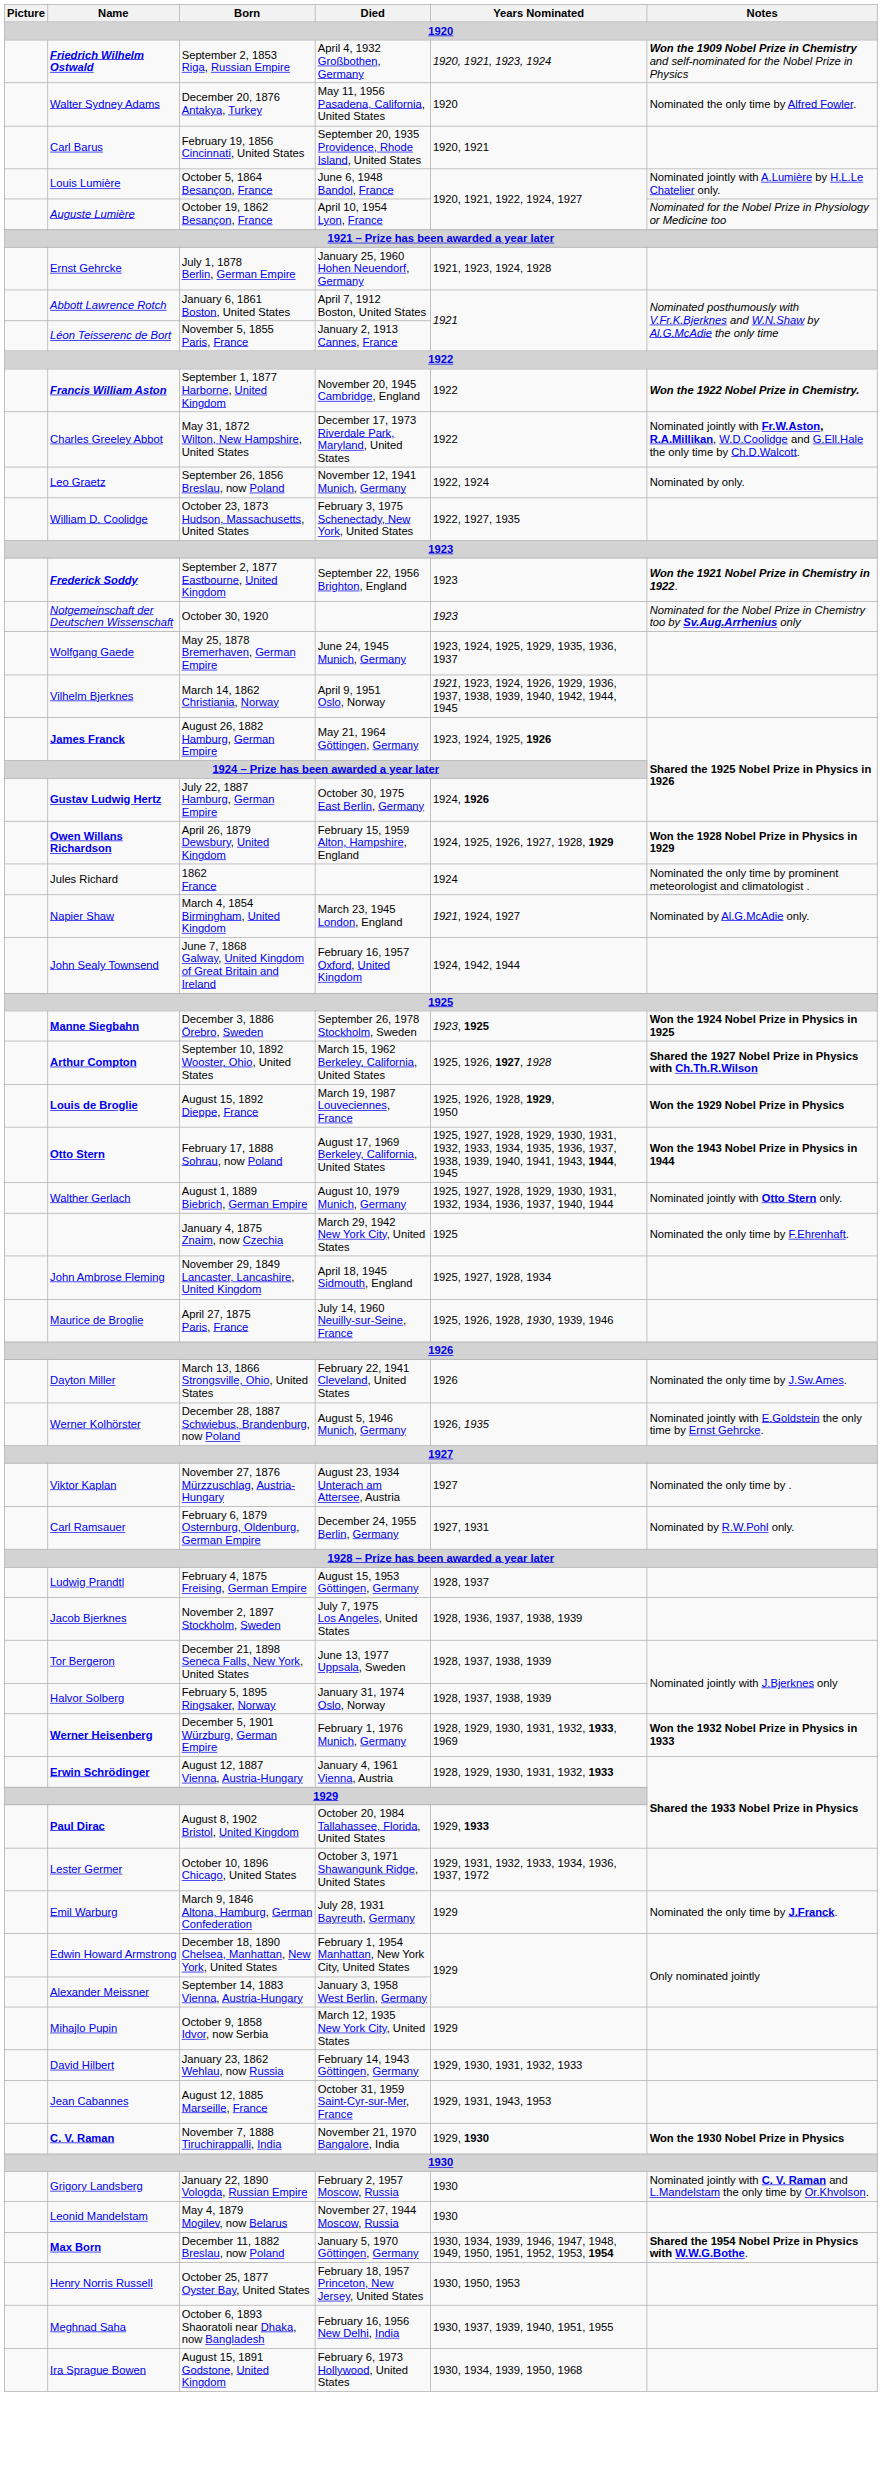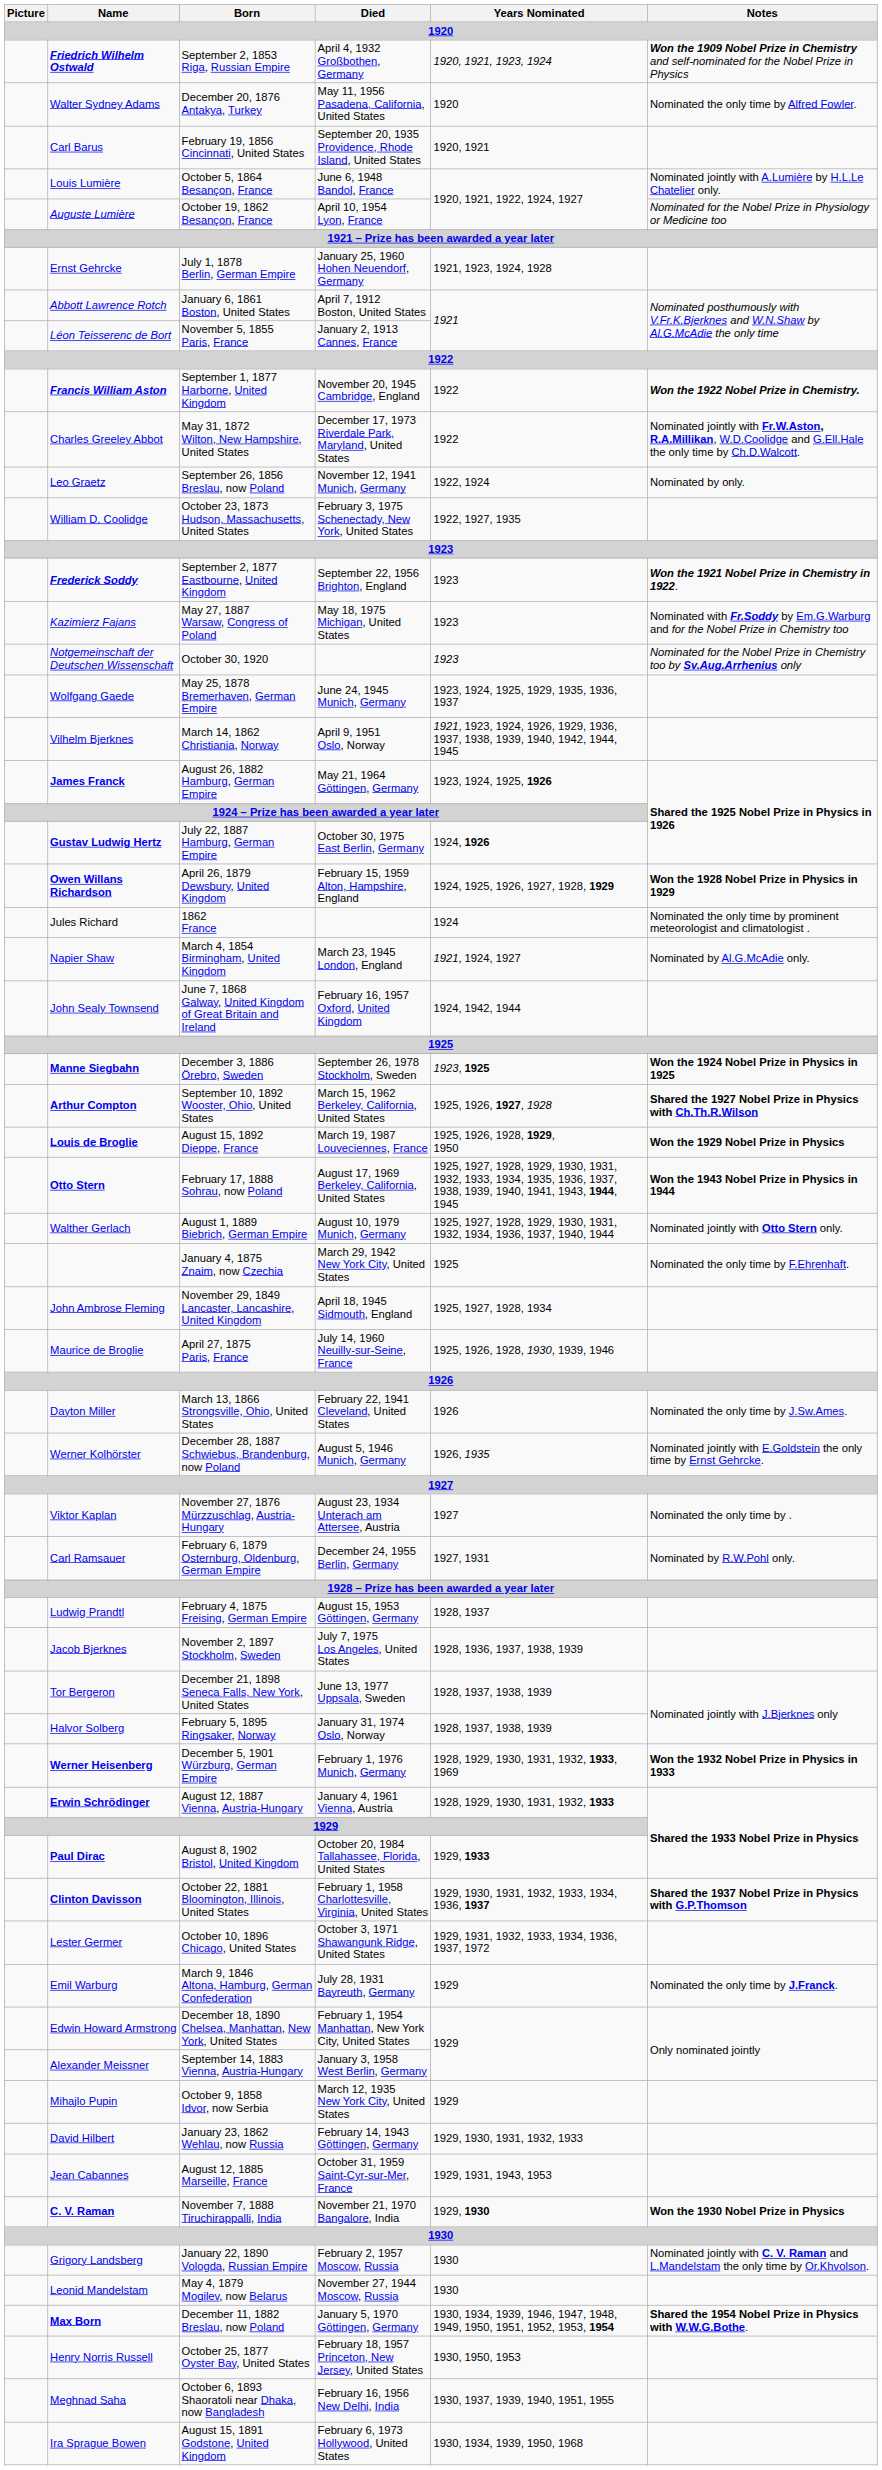+ row: Kazimierz Fajans | May 27, 1887 Warsaw, Congress of Poland | May 18, 1975 Michigan, United States | 1923 | Nominated with Fr.Soddy by Em.G.Warburg and for the Nobel Prize in Chemistry too
+ row: Clinton Davisson | October 22, 1881 Bloomington, Illinois, United States | February 1, 1958 Charlottesville, Virginia, United States | 1929, 1930, 1931, 1932, 1933, 1934, 1936, 1937 | Shared the 1937 Nobel Prize in Physics with G.P.Thomson
